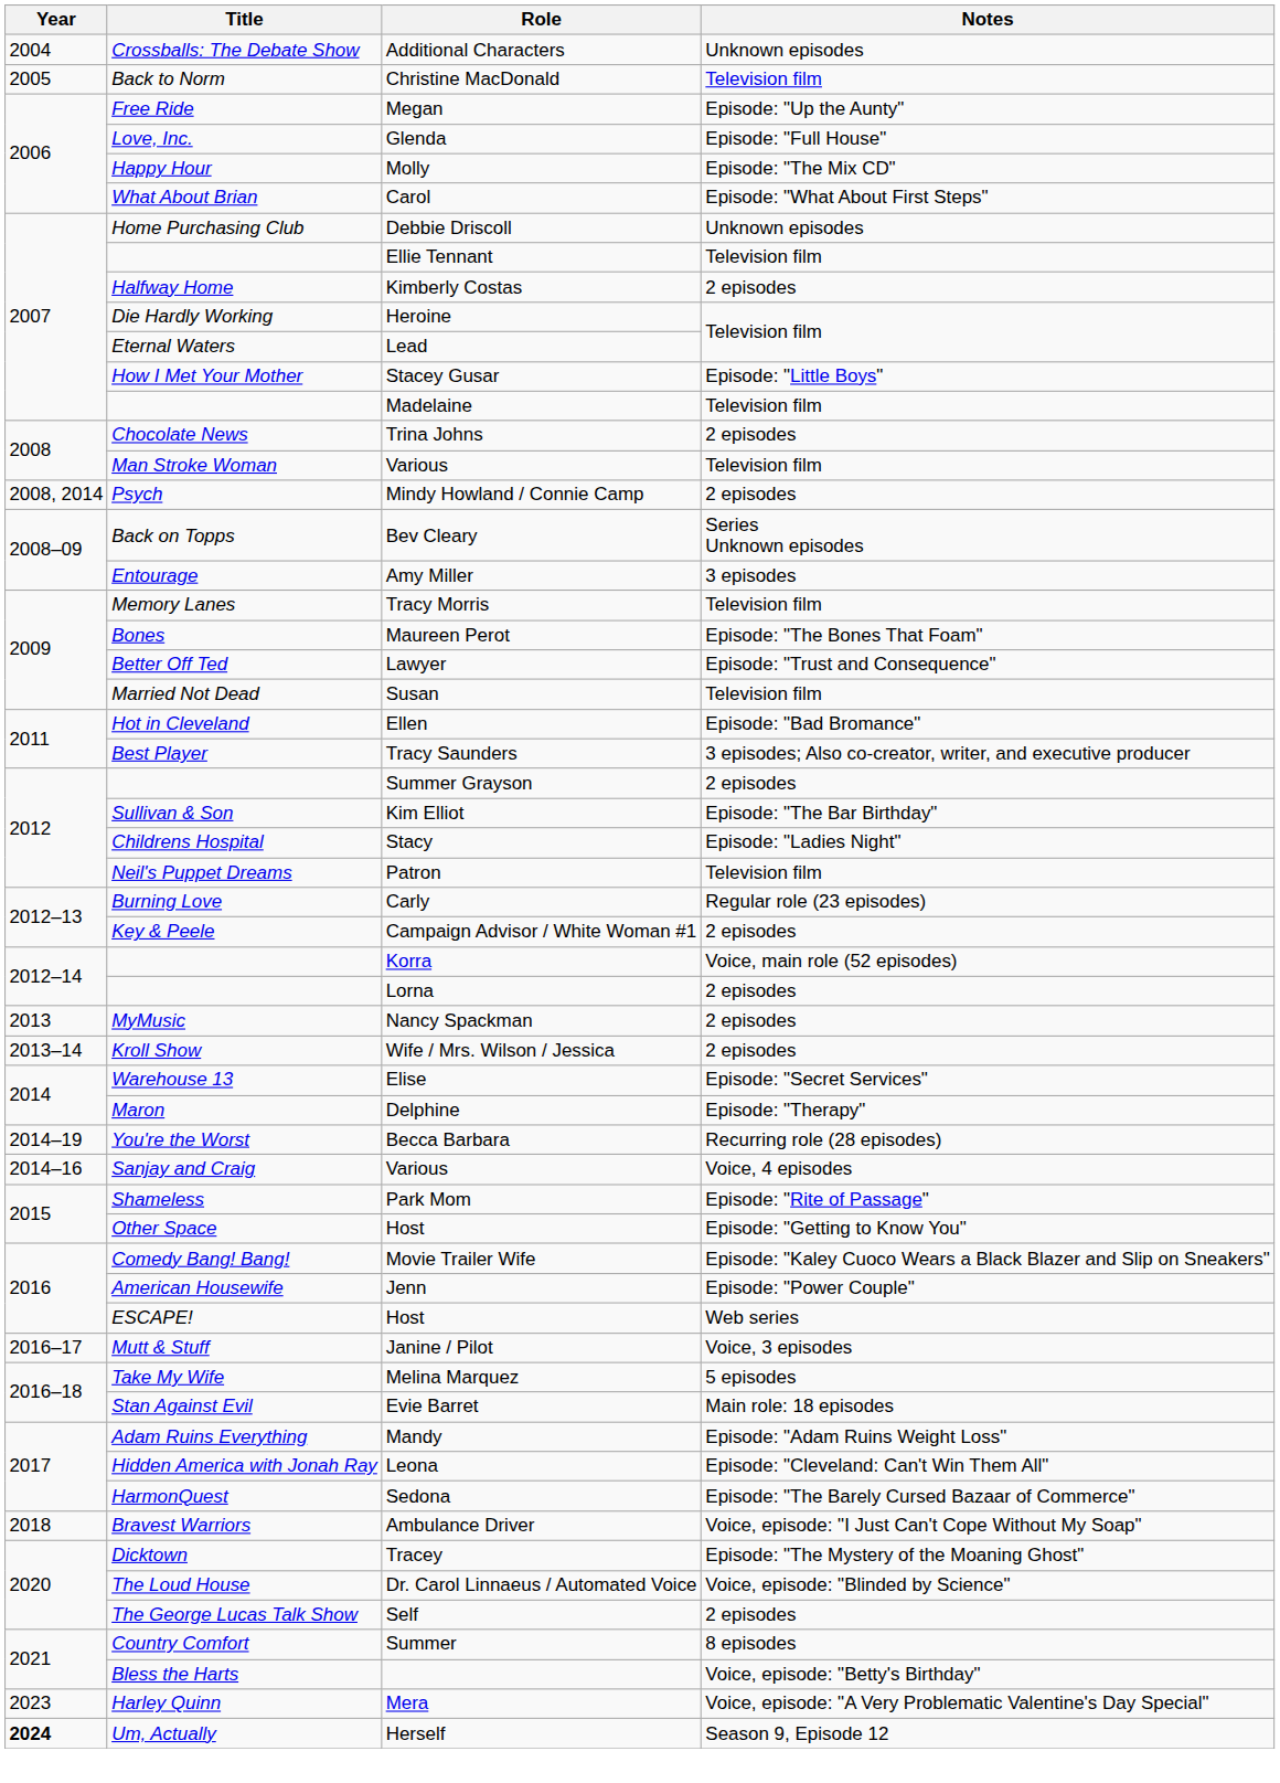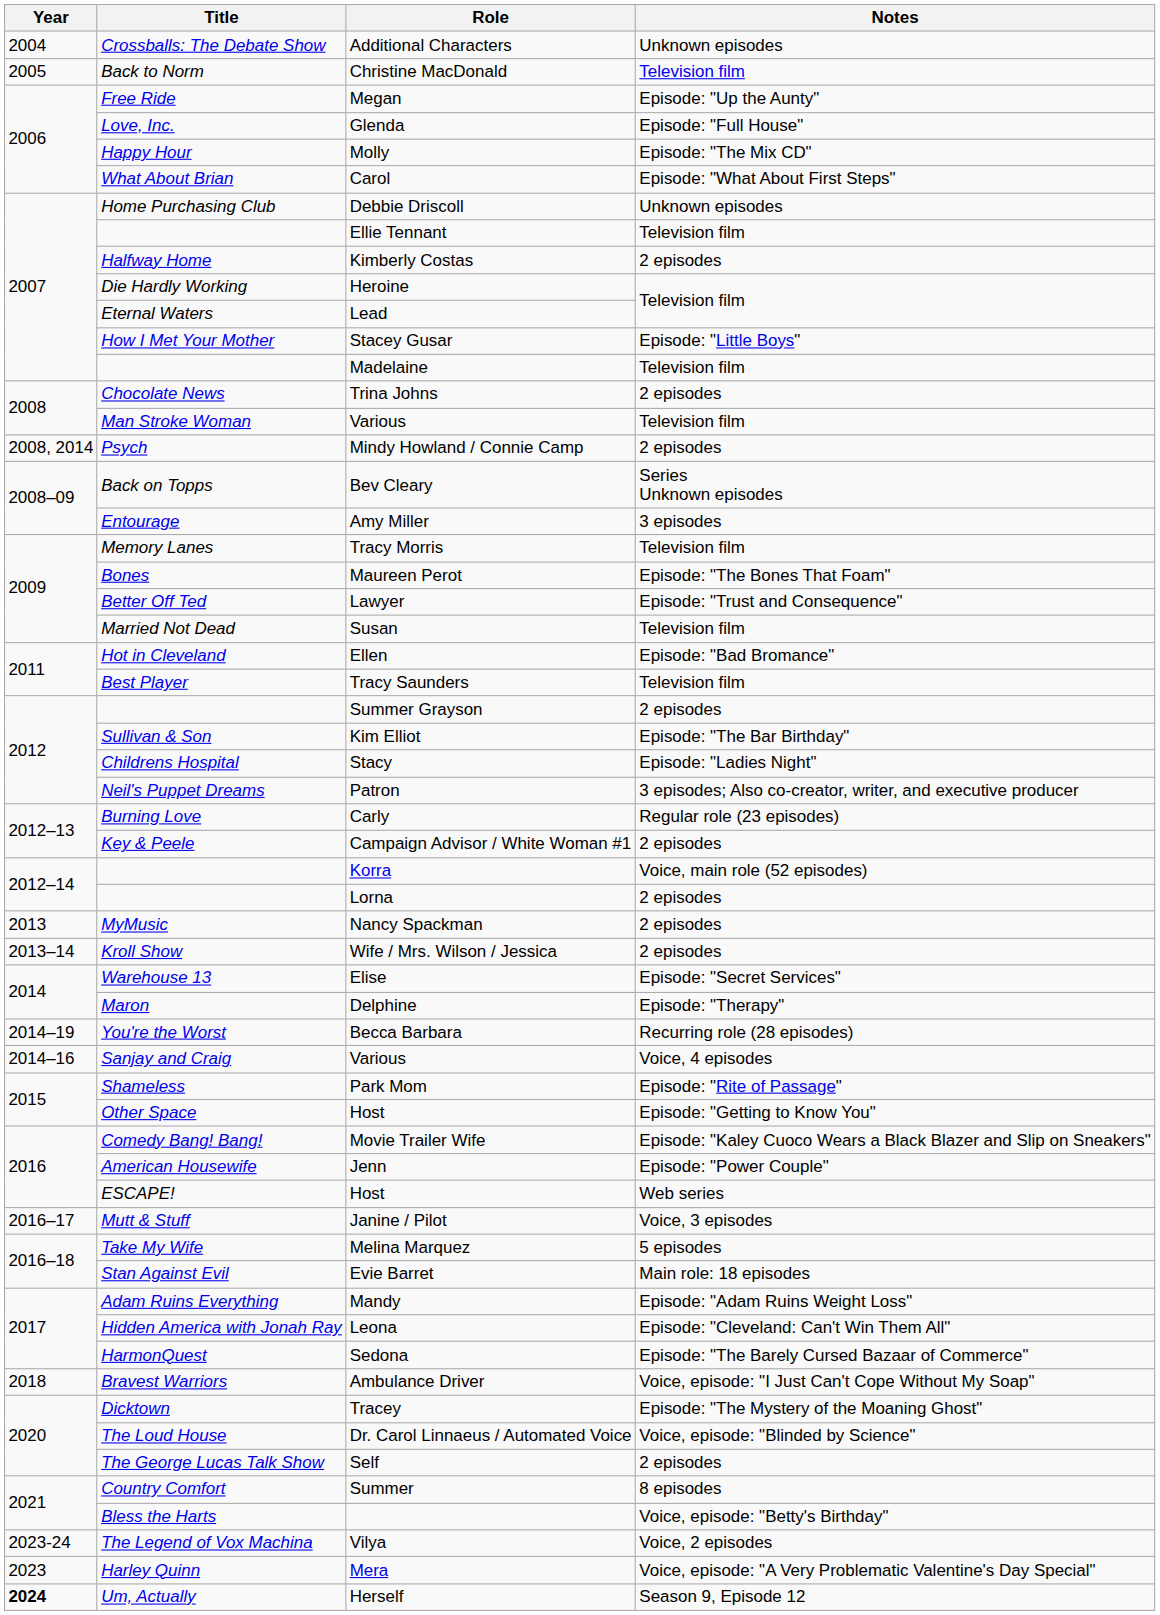Tracy Saunders | Notes: 3 episodes; Also co-creator, writer, and executive producer -> Television film
Patron | Notes: Television film -> 3 episodes; Also co-creator, writer, and executive producer
+ row: 2023-24 | The Legend of Vox Machina | Vilya | Voice, 2 episodes
